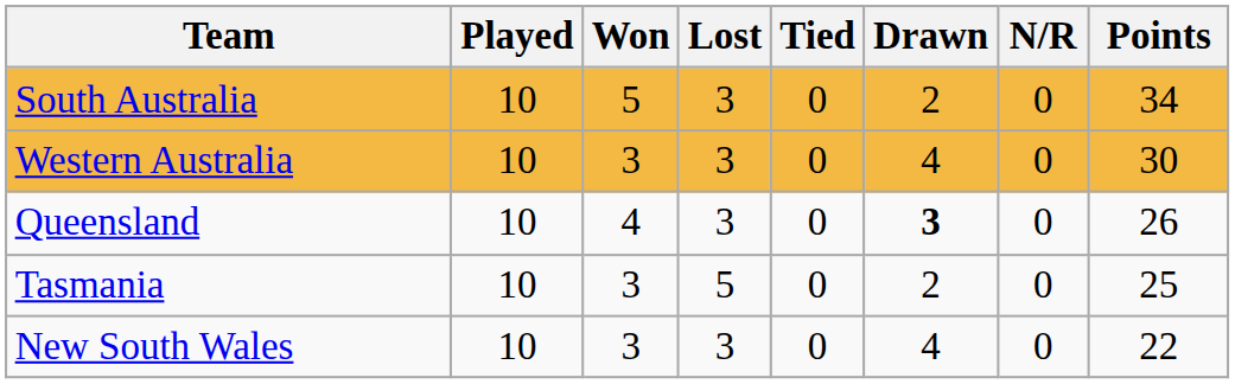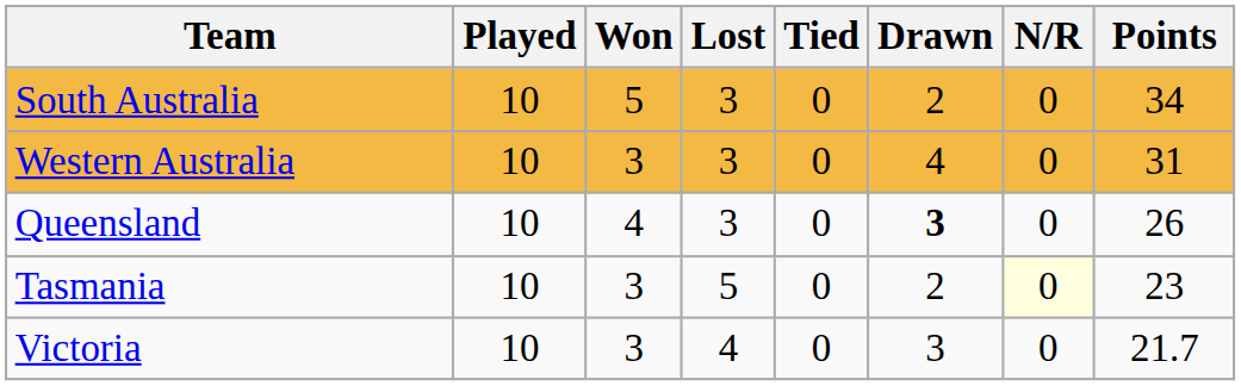Western Australia | Points: 30 -> 31
Tasmania | N/R: no background -> lightyellow background
Tasmania | Points: 25 -> 23
- row: New South Wales | 10 | 3 | 3 | 0 | 4 | 0 | 22
+ row: Victoria | 10 | 3 | 4 | 0 | 3 | 0 | 21.7
